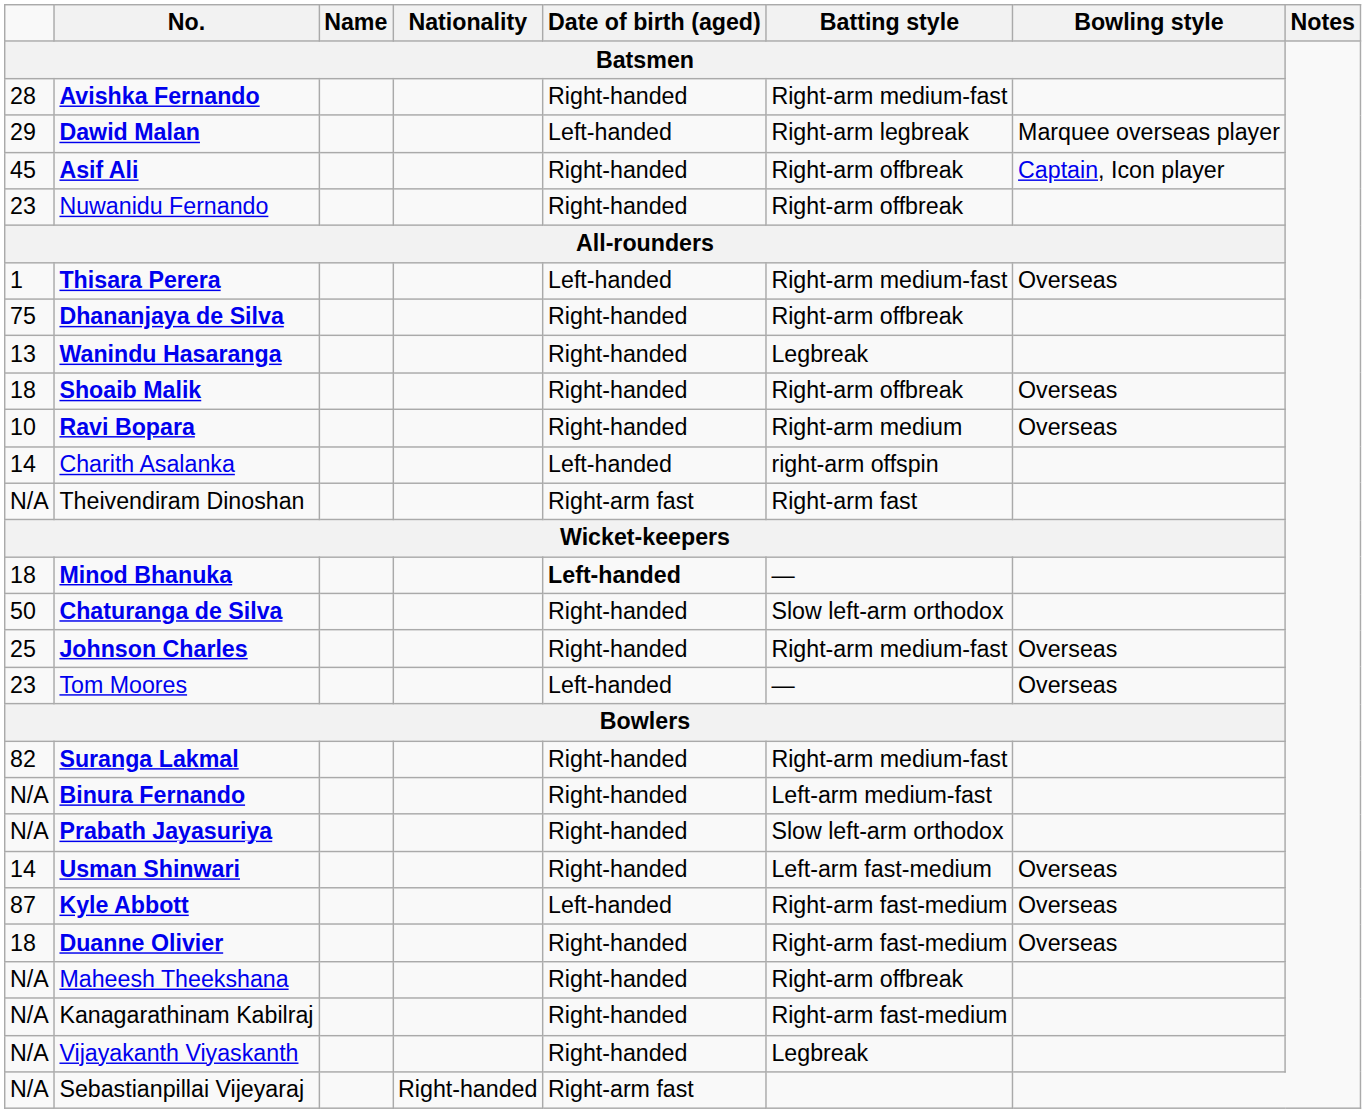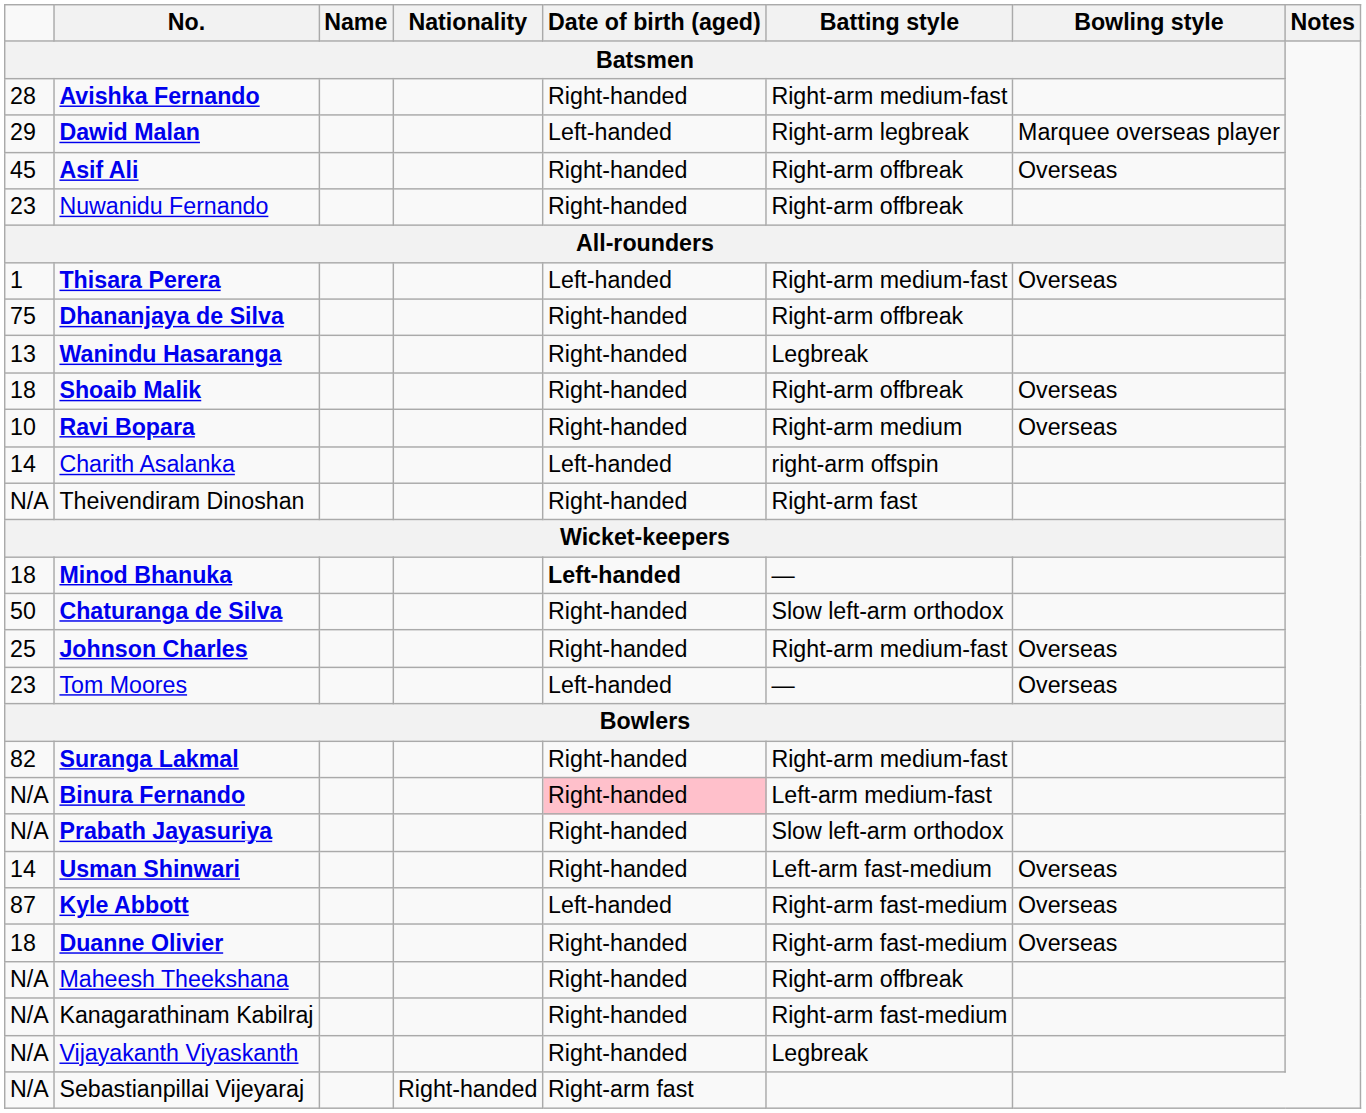Asif Ali | Bowling style / Batsmen: Captain, Icon player -> Overseas
Theivendiram Dinoshan | Date of birth (aged) / Batsmen: Right-arm fast -> Right-handed
Binura Fernando | Date of birth (aged) / Batsmen: no background -> pink background
